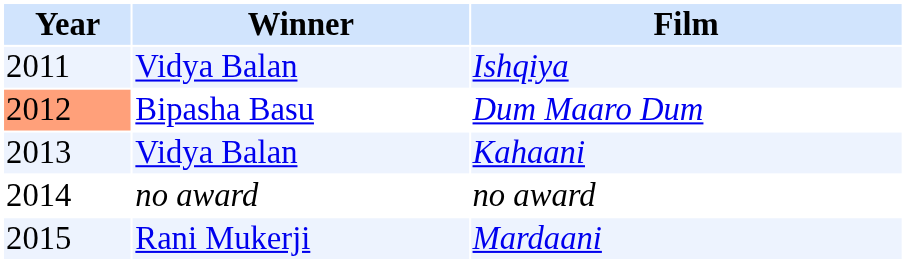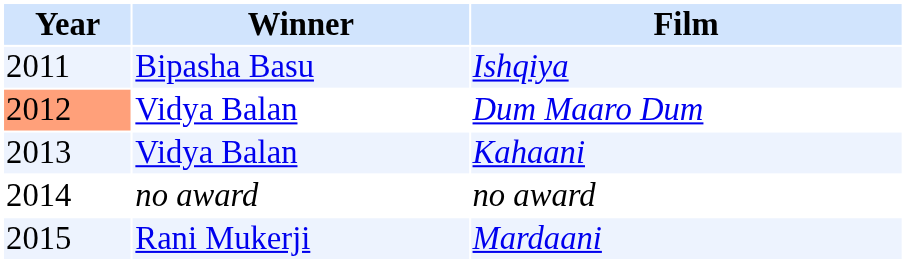Ishqiya | Winner: Vidya Balan -> Bipasha Basu
Dum Maaro Dum | Winner: Bipasha Basu -> Vidya Balan
